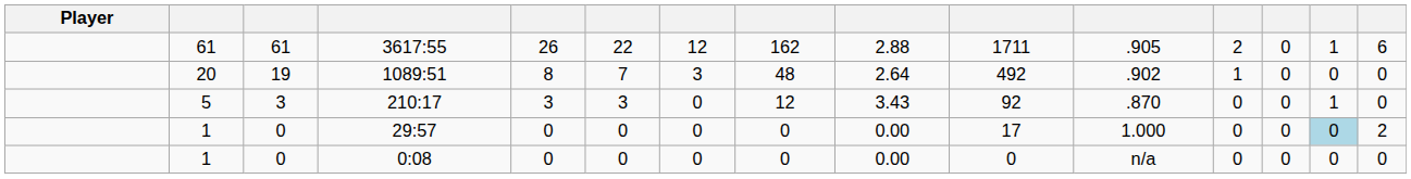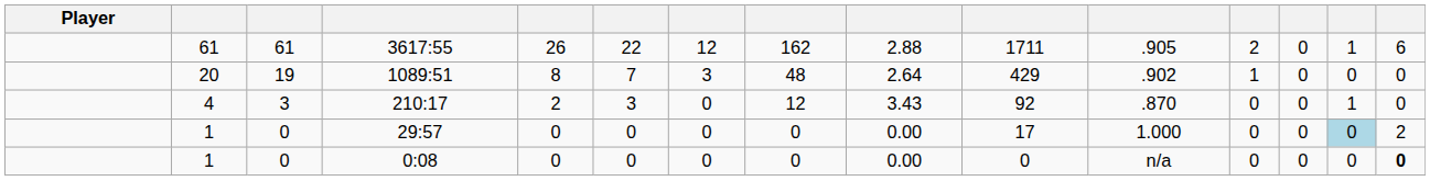1089:51 | column 10: 492 -> 429
210:17 | column 2: 5 -> 4
210:17 | column 5: 3 -> 2
0:08 | column 15: normal -> bold
